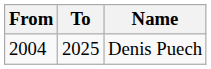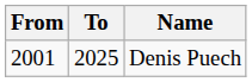Denis Puech | From: 2004 -> 2001
